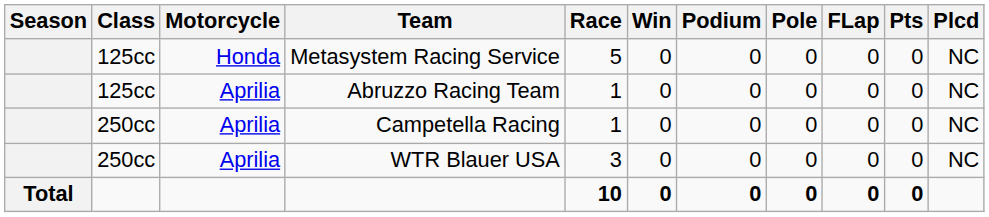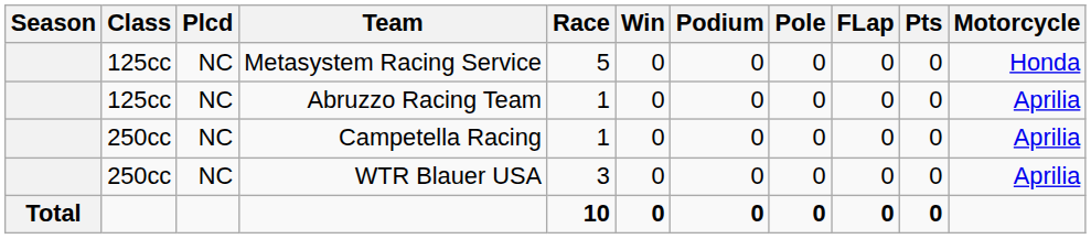columns swapped: Motorcycle <-> Plcd
